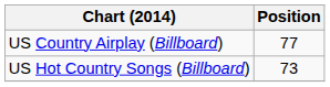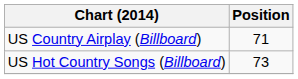US Country Airplay (Billboard) | Position: 77 -> 71
